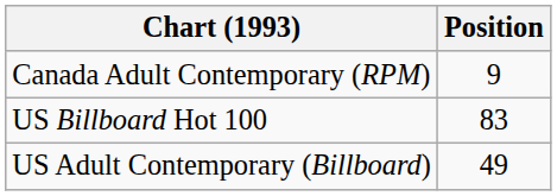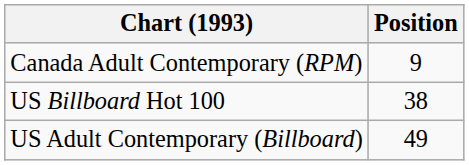US Billboard Hot 100 | Position: 83 -> 38
